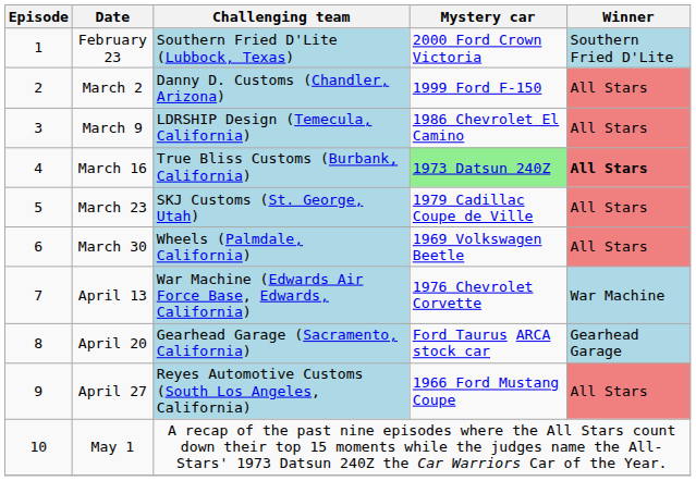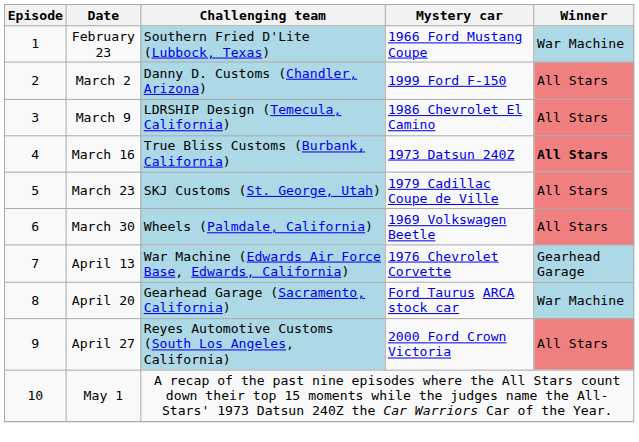February 23 | Mystery car: 2000 Ford Crown Victoria -> 1966 Ford Mustang Coupe
February 23 | Winner: Southern Fried D'Lite -> War Machine
March 16 | Mystery car: lightgreen background -> no background
April 13 | Winner: War Machine -> Gearhead Garage
April 20 | Winner: Gearhead Garage -> War Machine
April 27 | Mystery car: 1966 Ford Mustang Coupe -> 2000 Ford Crown Victoria
